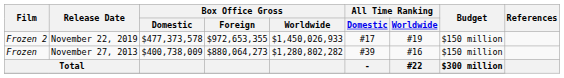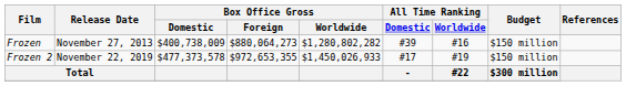rows swapped: Frozen <-> Frozen 2
